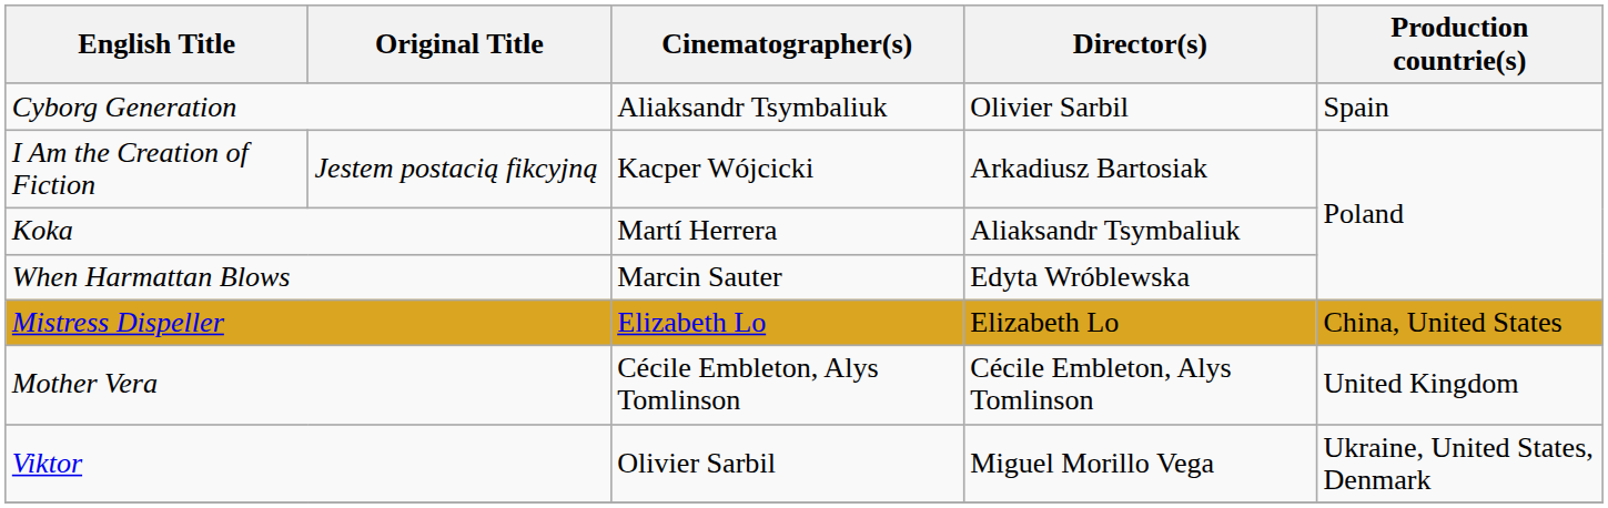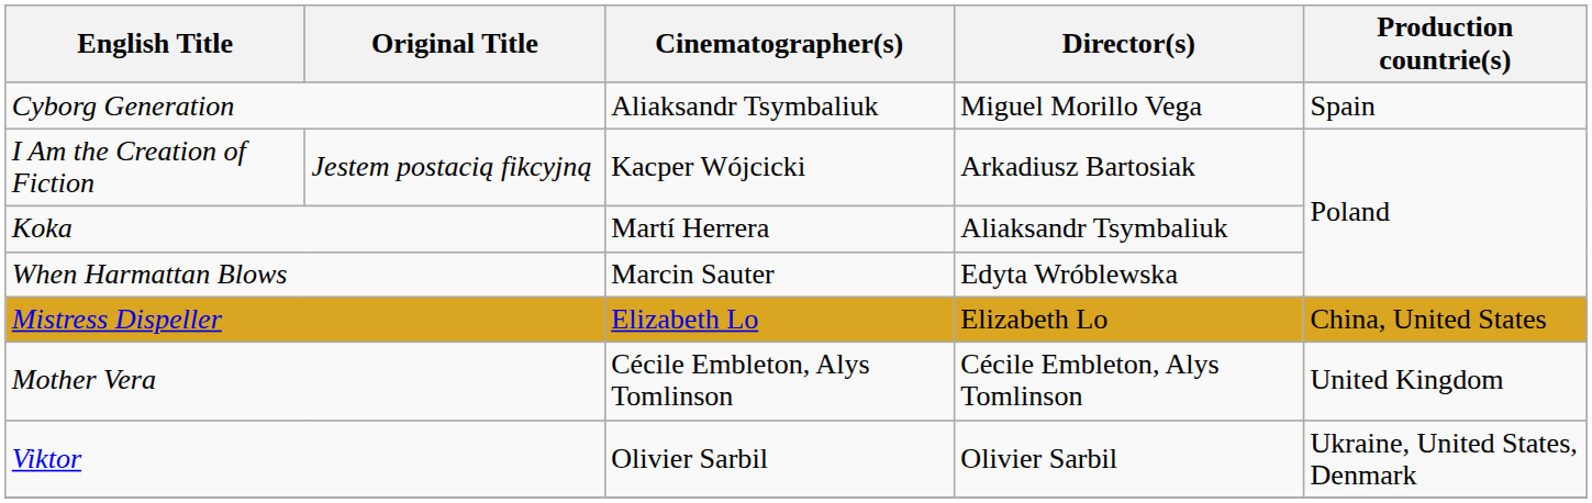Cyborg Generation | Director(s): Olivier Sarbil -> Miguel Morillo Vega
Viktor | Director(s): Miguel Morillo Vega -> Olivier Sarbil
